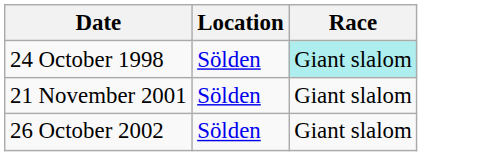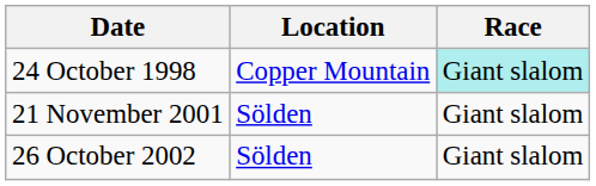24 October 1998 | Location: Sölden -> Copper Mountain
